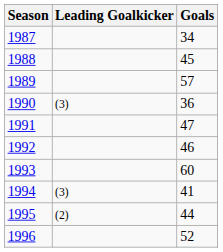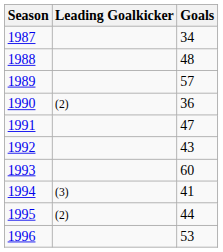1988 | Goals: 45 -> 48
1990 | Leading Goalkicker: (3) -> (2)
1992 | Goals: 46 -> 43
1996 | Goals: 52 -> 53
